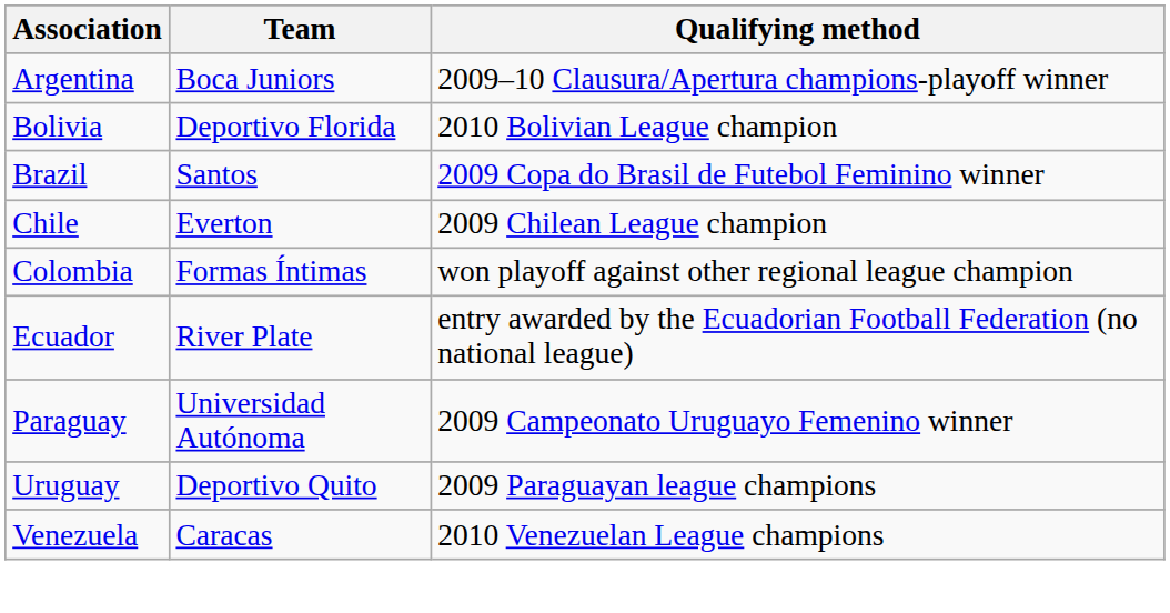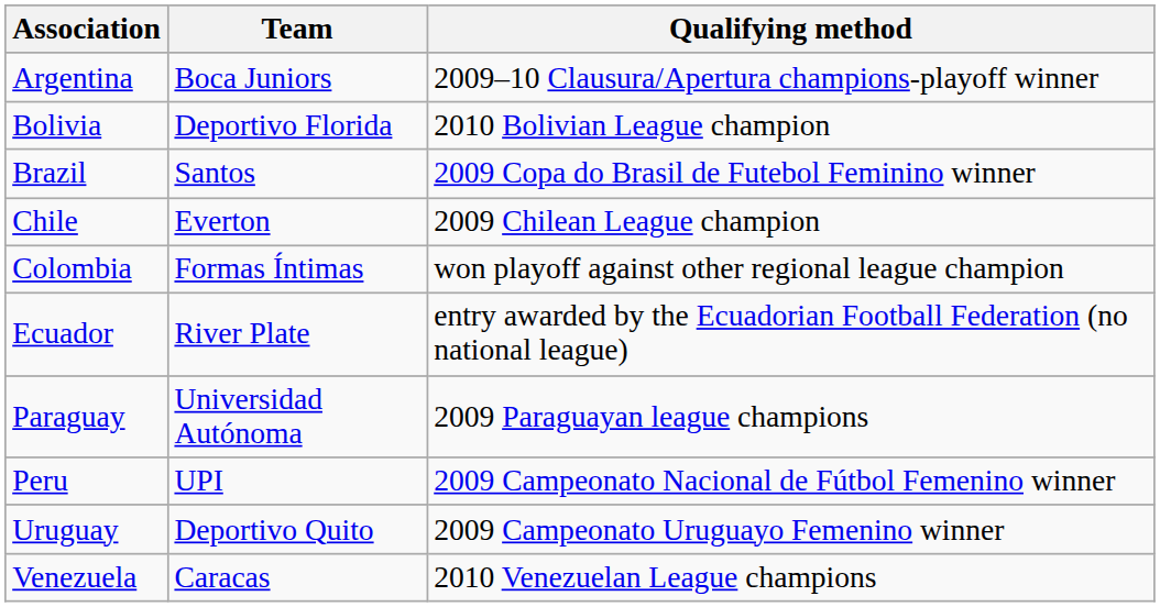Paraguay | Qualifying method: 2009 Campeonato Uruguayo Femenino winner -> 2009 Paraguayan league champions
+ row: Peru | UPI | 2009 Campeonato Nacional de Fútbol Femenino winner
Uruguay | Qualifying method: 2009 Paraguayan league champions -> 2009 Campeonato Uruguayo Femenino winner
